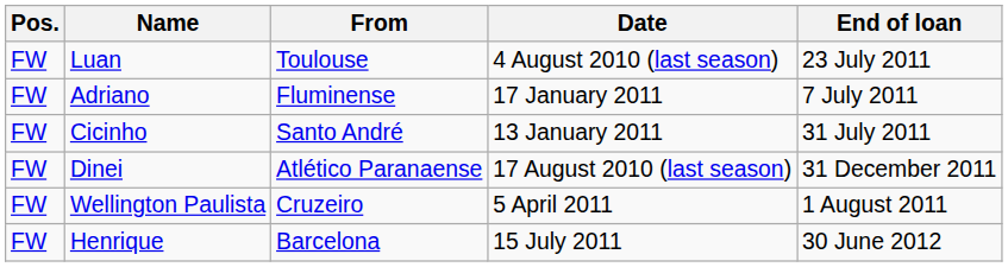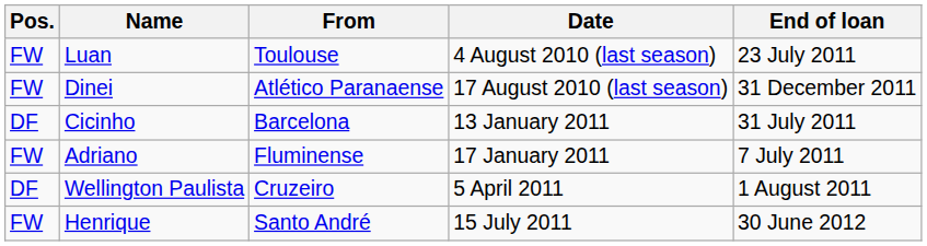rows swapped: Dinei <-> Adriano
Cicinho | Pos.: FW -> DF
Cicinho | From: Santo André -> Barcelona
Wellington Paulista | Pos.: FW -> DF
Henrique | From: Barcelona -> Santo André
